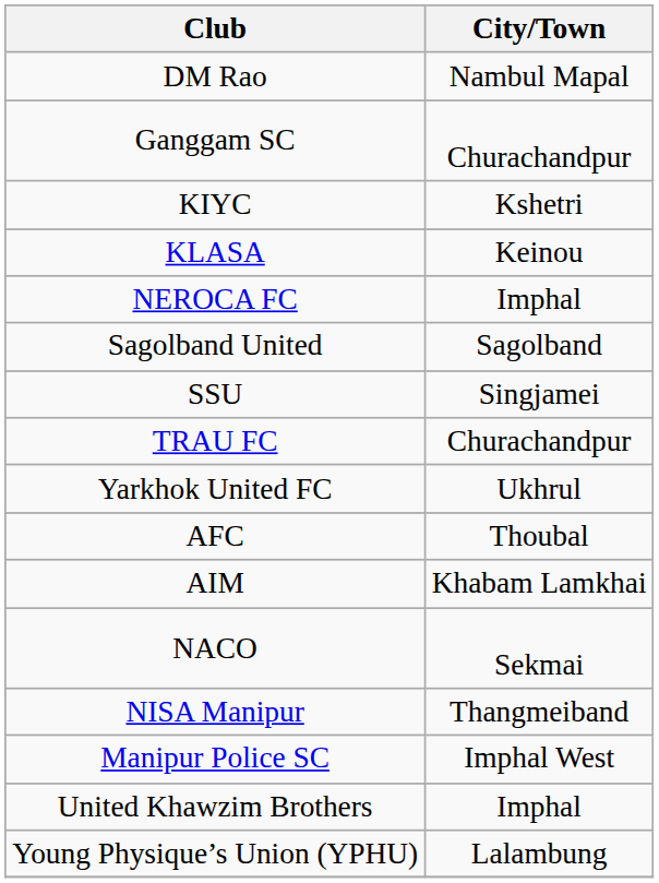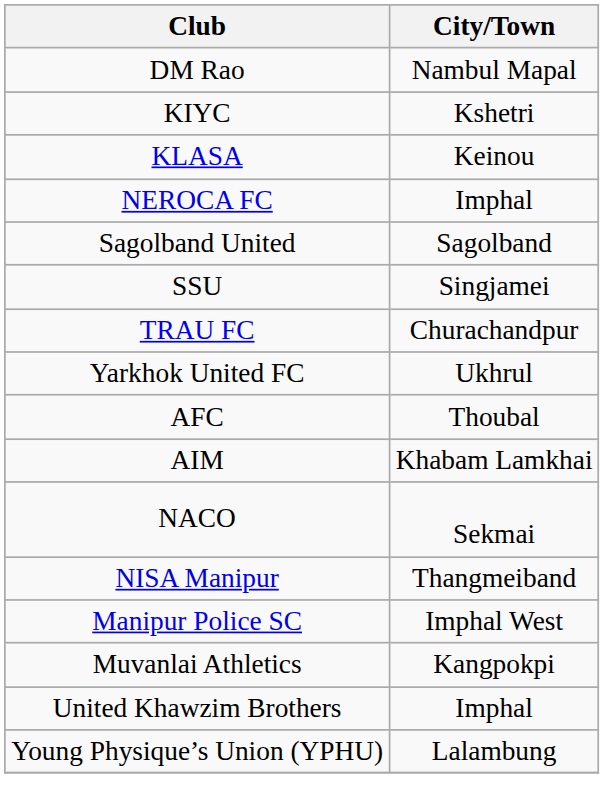- row: Ganggam SC | Churachandpur
+ row: Muvanlai Athletics | Kangpokpi
